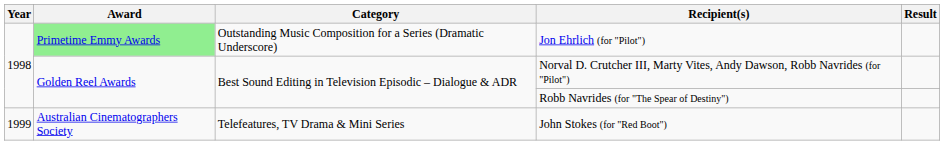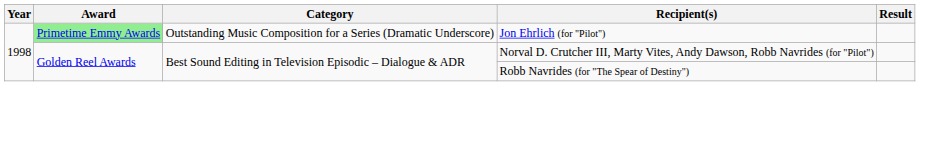- row: 1999 | Australian Cinematographers Society | Telefeatures, TV Drama & Mini Series | John Stokes (for "Red Boot")
